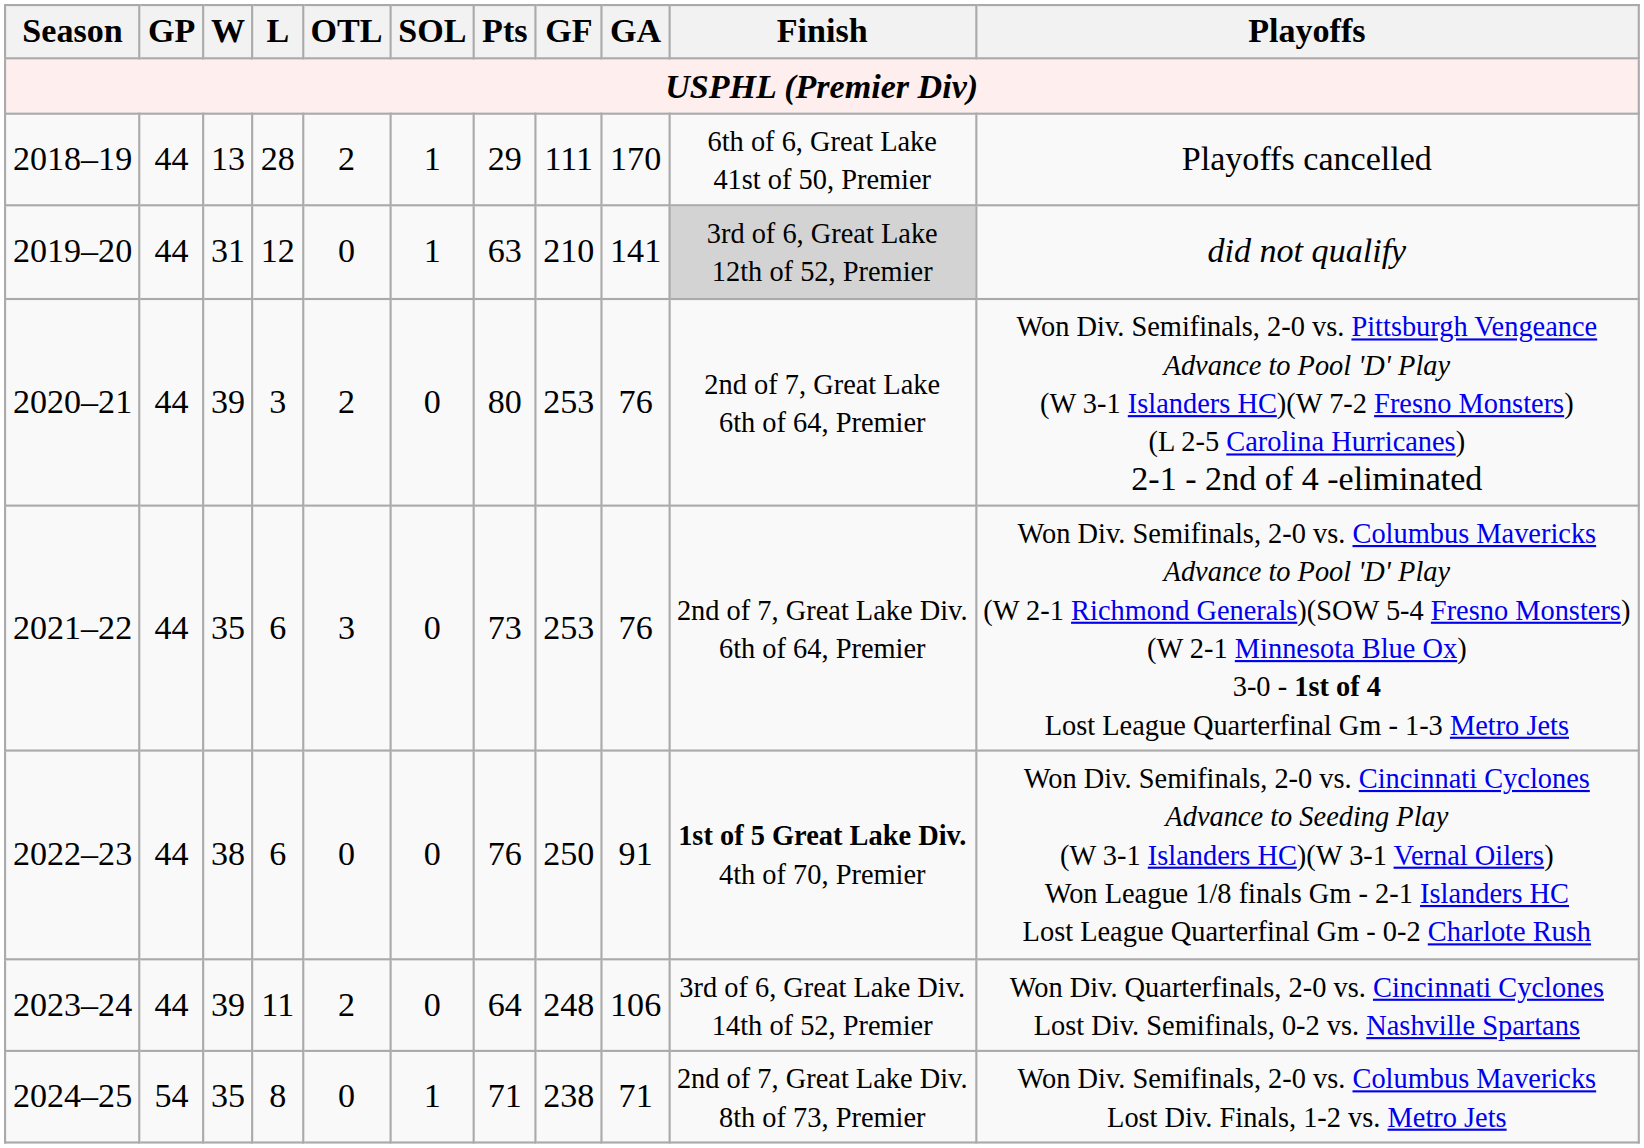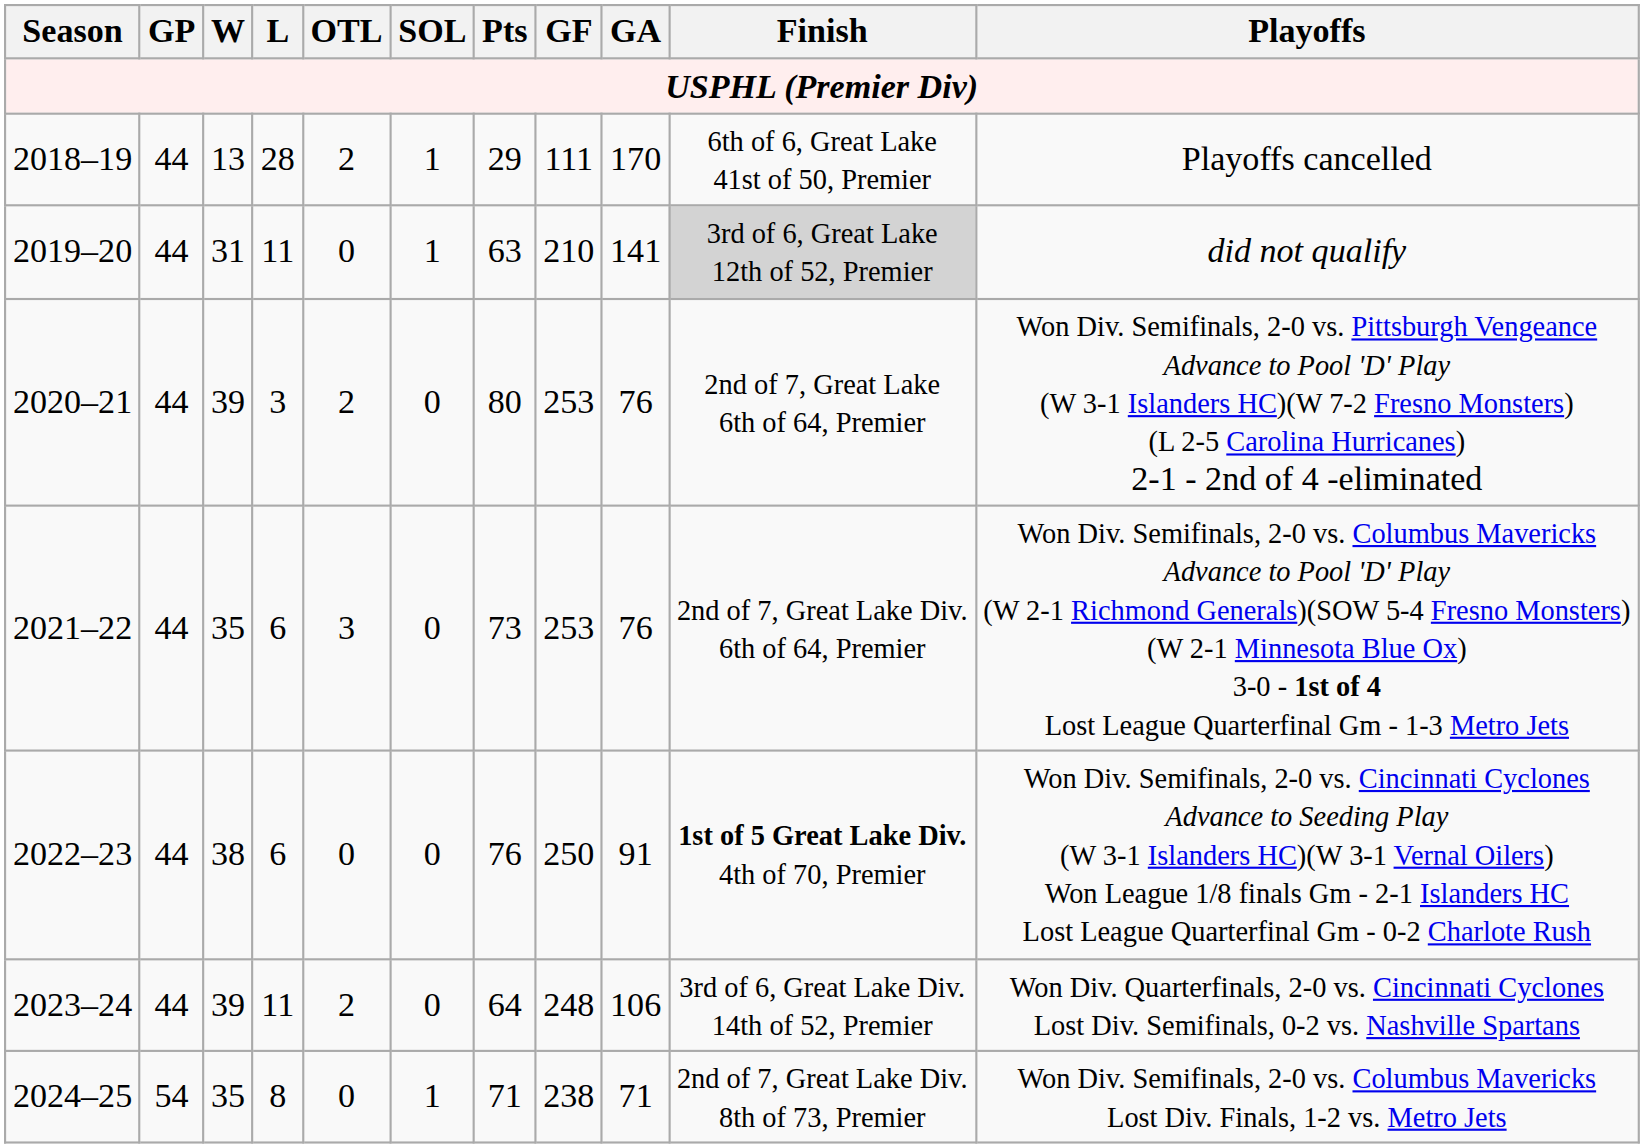2019–20 | L: 12 -> 11
